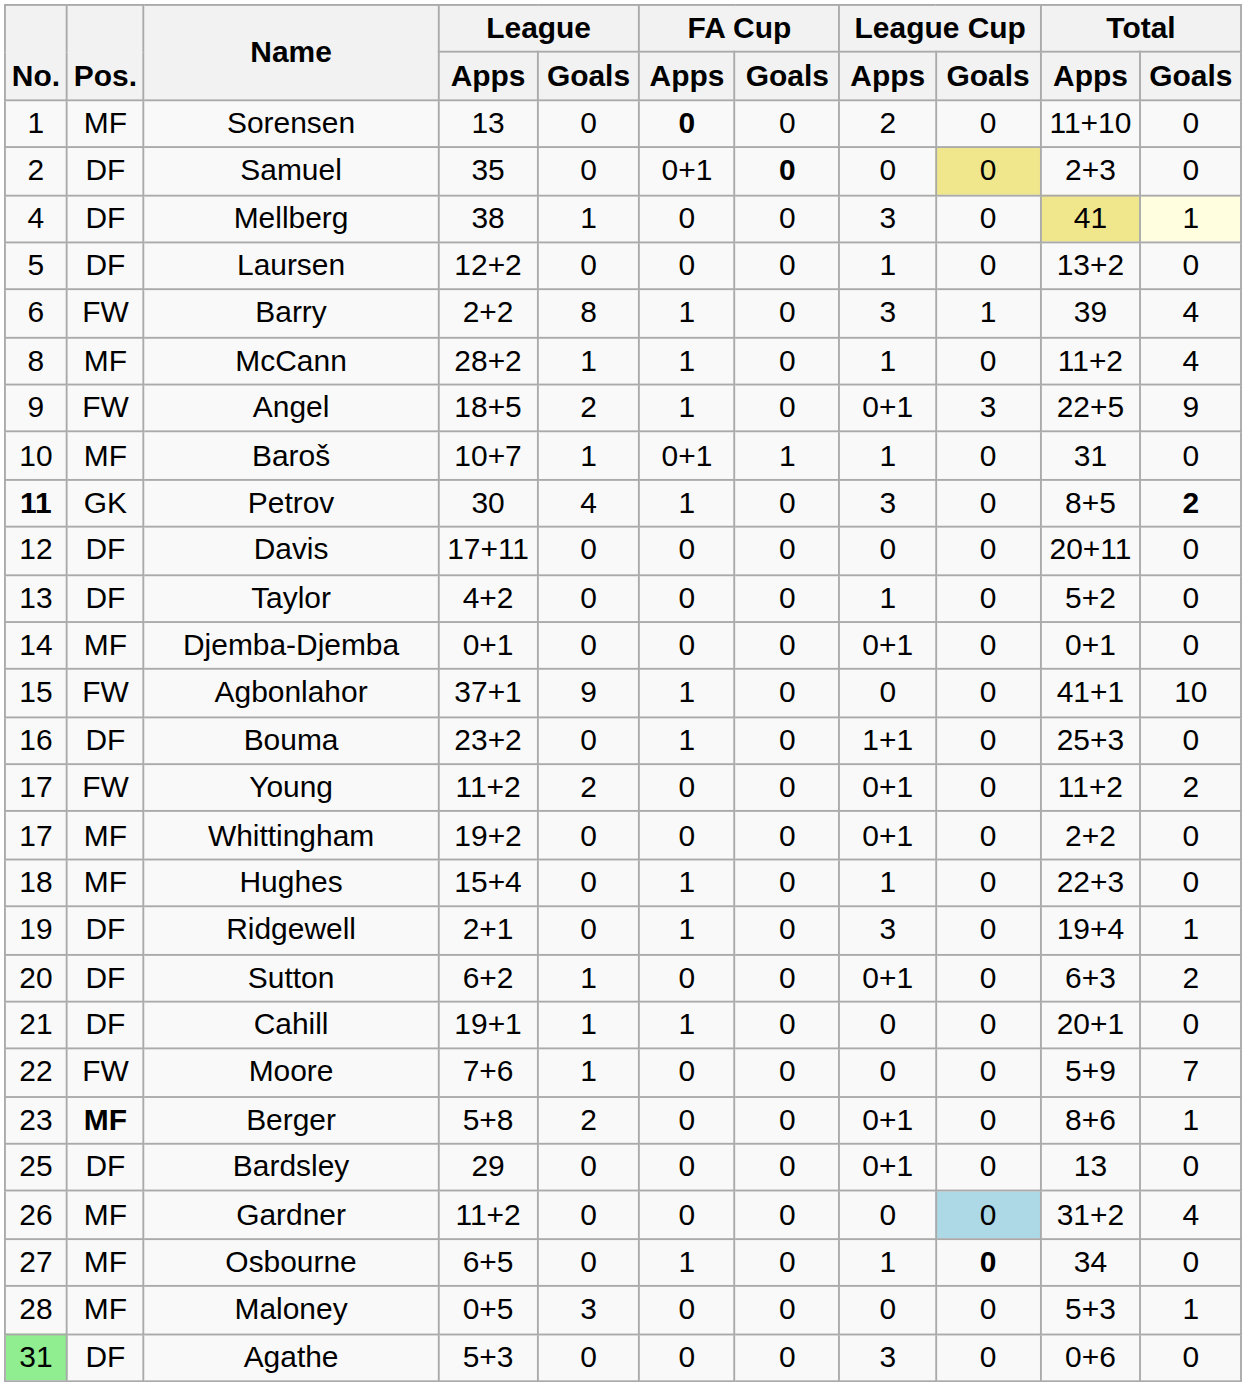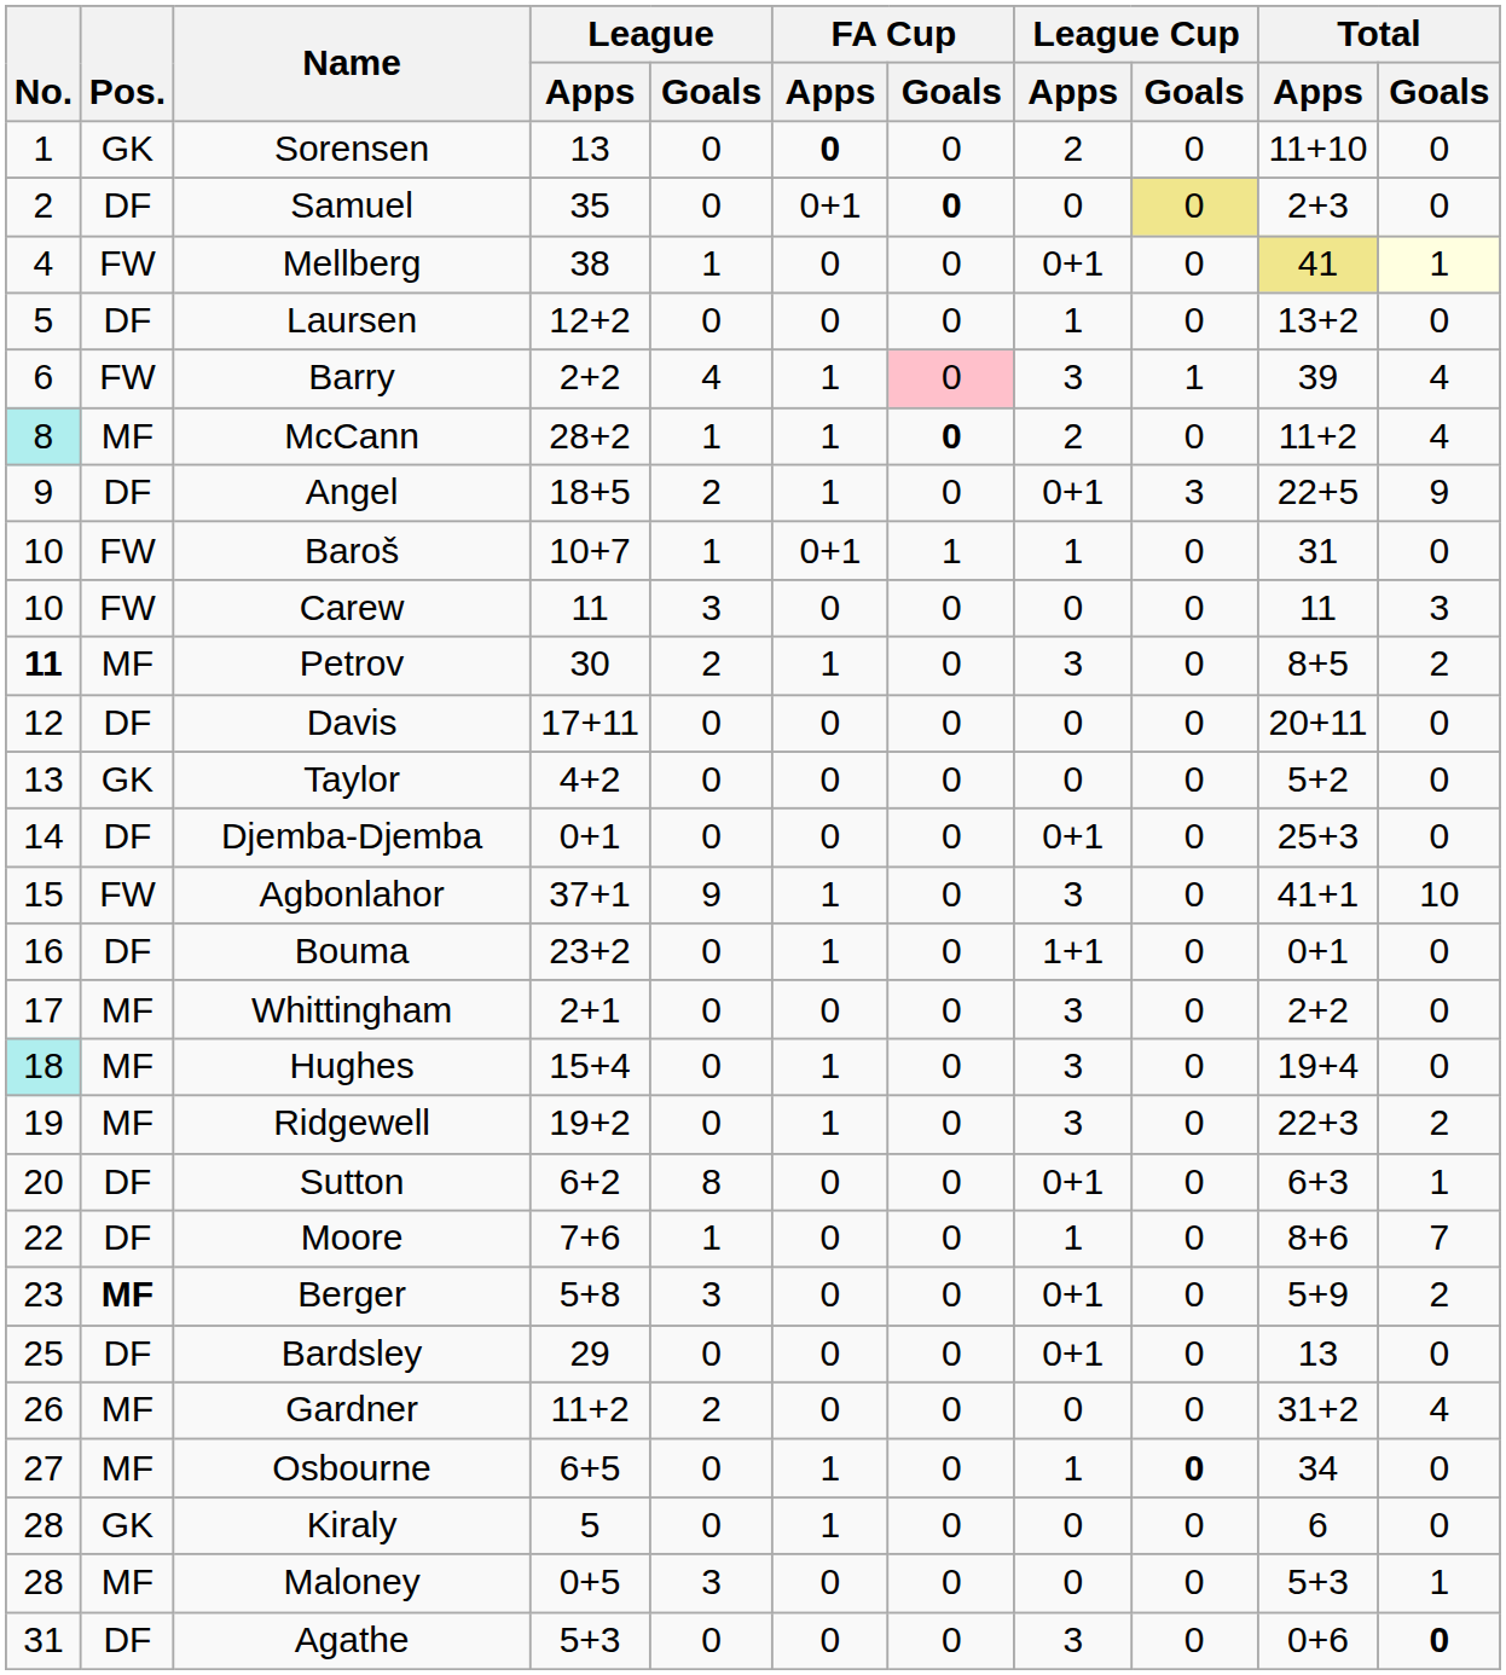Sorensen | Pos.: MF -> GK
Mellberg | Pos.: DF -> FW
Mellberg | League Cup / Apps: 3 -> 0+1
Barry | League / Goals: 8 -> 4
Barry | FA Cup / Goals: no background -> pink background
McCann | No.: no background -> paleturquoise background
McCann | FA Cup / Goals: normal -> bold
McCann | League Cup / Apps: 1 -> 2
Angel | Pos.: FW -> DF
Baroš | Pos.: MF -> FW
+ row: 10 | FW | Carew | 11 | 3 | 0 | 0 | 0 | 0 | 11 | 3
Petrov | Pos.: GK -> MF
Petrov | League / Goals: 4 -> 2
Petrov | Total / Goals: bold -> normal
Taylor | Pos.: DF -> GK
Taylor | League Cup / Apps: 1 -> 0
Djemba-Djemba | Pos.: MF -> DF
Djemba-Djemba | Total / Apps: 0+1 -> 25+3
Agbonlahor | League Cup / Apps: 0 -> 3
Bouma | Total / Apps: 25+3 -> 0+1
- row: 17 | FW | Young | 11+2 | 2 | 0 | 0 | 0+1 | 0 | 11+2 | 2
Whittingham | League / Apps: 19+2 -> 2+1
Whittingham | League Cup / Apps: 0+1 -> 3
Hughes | No.: no background -> paleturquoise background
Hughes | League Cup / Apps: 1 -> 3
Hughes | Total / Apps: 22+3 -> 19+4
Ridgewell | Pos.: DF -> MF
Ridgewell | League / Apps: 2+1 -> 19+2
Ridgewell | Total / Apps: 19+4 -> 22+3
Ridgewell | Total / Goals: 1 -> 2
Sutton | League / Goals: 1 -> 8
Sutton | Total / Goals: 2 -> 1
- row: 21 | DF | Cahill | 19+1 | 1 | 1 | 0 | 0 | 0 | 20+1 | 0
Moore | Pos.: FW -> DF
Moore | League Cup / Apps: 0 -> 1
Moore | Total / Apps: 5+9 -> 8+6
Berger | League / Goals: 2 -> 3
Berger | Total / Apps: 8+6 -> 5+9
Berger | Total / Goals: 1 -> 2
Gardner | League / Goals: 0 -> 2
Gardner | League Cup / Goals: lightblue background -> no background
+ row: 28 | GK | Kiraly | 5 | 0 | 1 | 0 | 0 | 0 | 6 | 0
Agathe | No.: lightgreen background -> no background
Agathe | Total / Goals: normal -> bold
